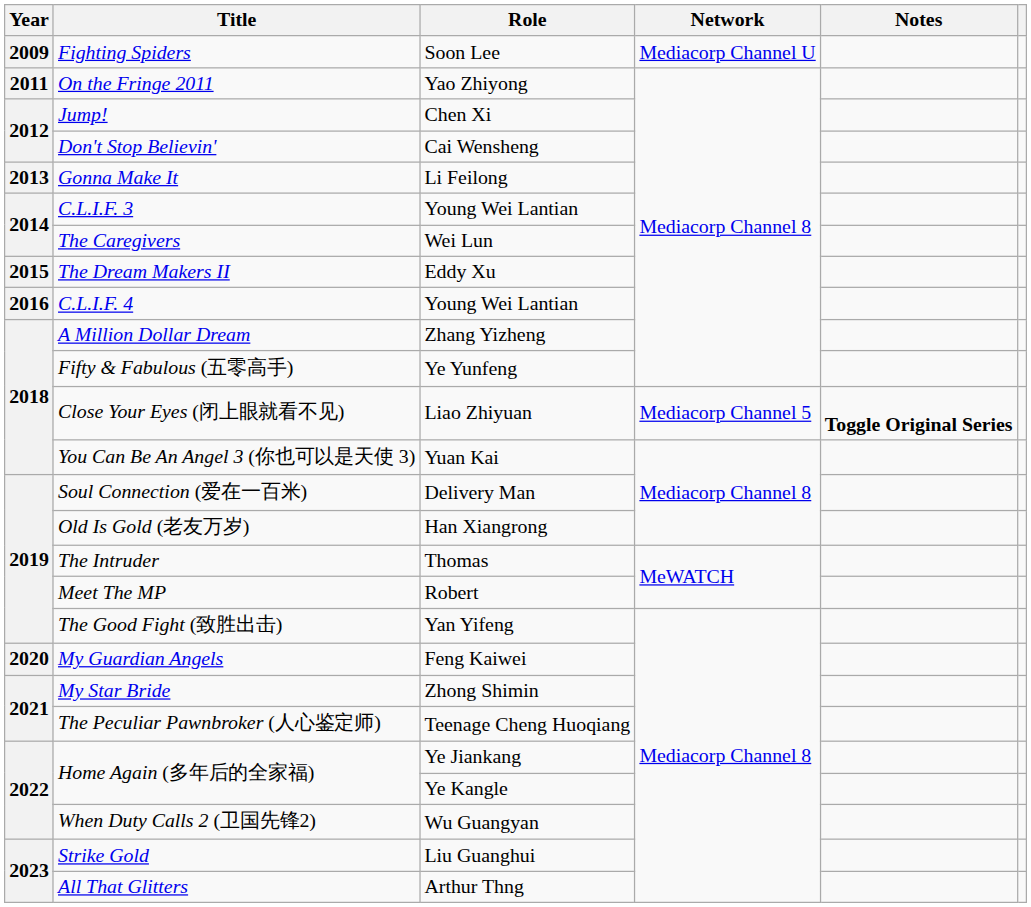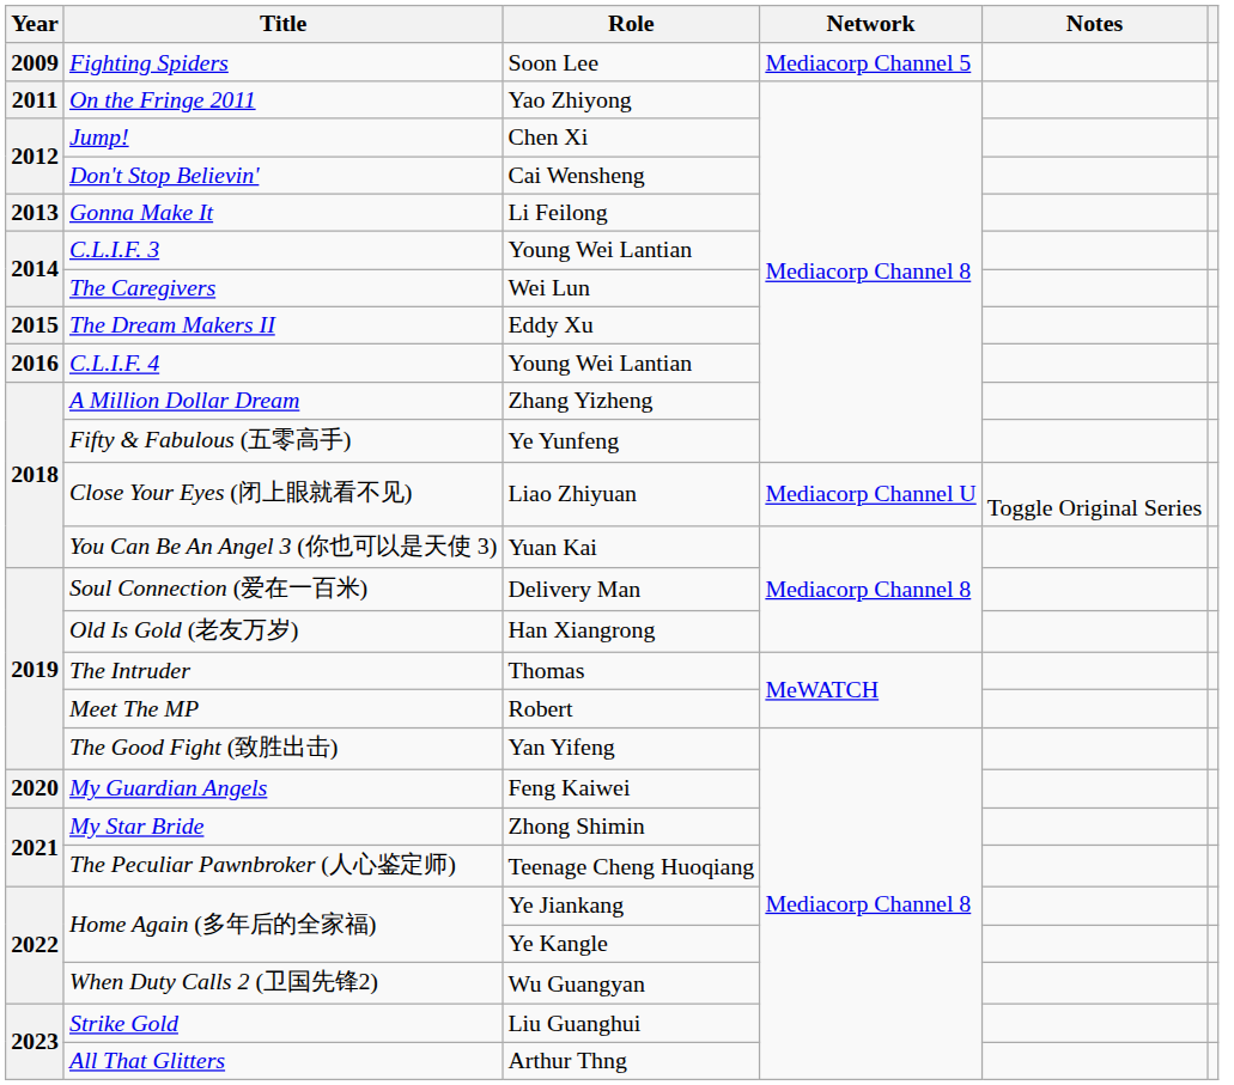Fighting Spiders | Network: Mediacorp Channel U -> Mediacorp Channel 5
Close Your Eyes (闭上眼就看不见) | Network: Mediacorp Channel 5 -> Mediacorp Channel U
Close Your Eyes (闭上眼就看不见) | Notes: bold -> normal
